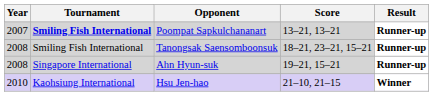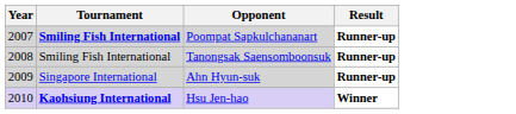- column: Score | 13–21, 13–21 | 18–21, 23–21, 15–21 | 19–21, 15–21 | 21–10, 21–15
Ahn Hyun-suk | Year: 2008 -> 2009
Hsu Jen-hao | Tournament: normal -> bold
